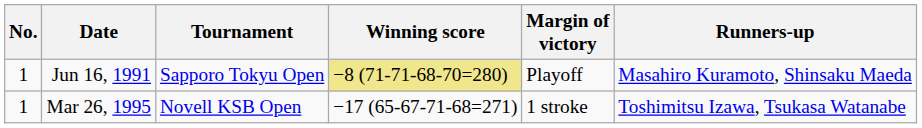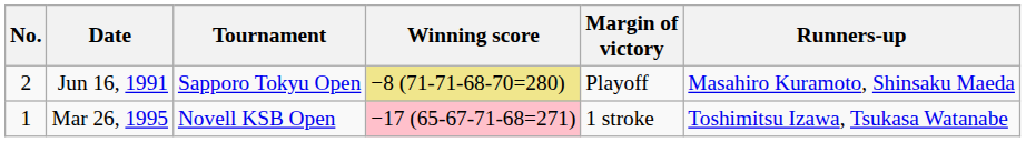Jun 16, 1991 | No.: 1 -> 2
Mar 26, 1995 | Winning score: no background -> pink background
